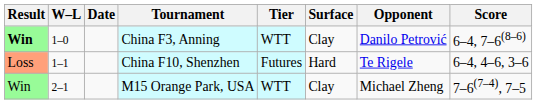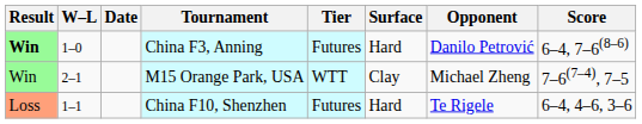China F3, Anning | Tier: WTT -> Futures
China F3, Anning | Surface: Clay -> Hard
rows swapped: China F10, Shenzhen <-> M15 Orange Park, USA
